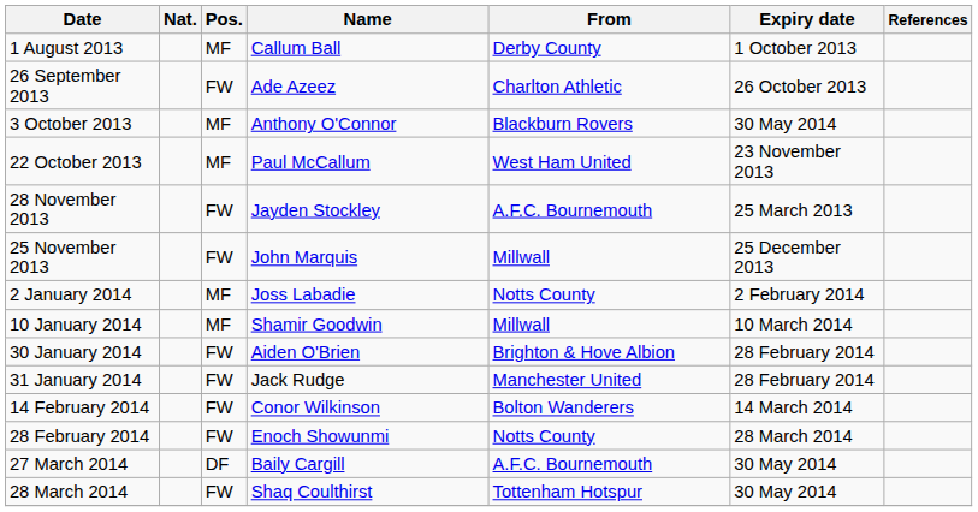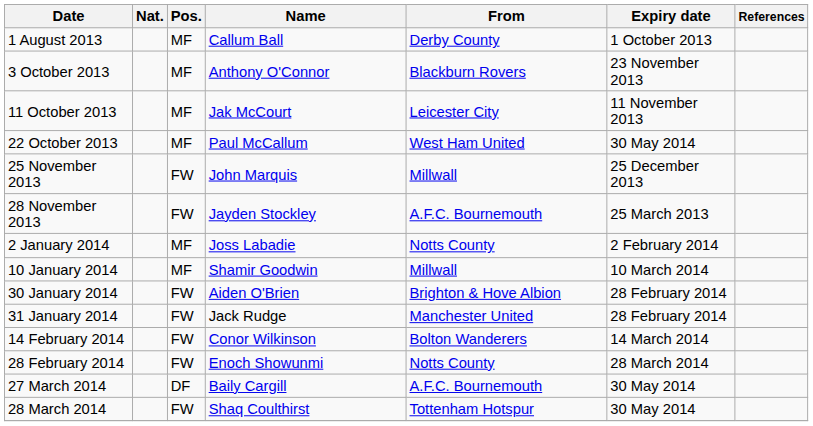- row: 26 September 2013 | FW | Ade Azeez | Charlton Athletic | 26 October 2013
3 October 2013 | Expiry date: 30 May 2014 -> 23 November 2013
+ row: 11 October 2013 | MF | Jak McCourt | Leicester City | 11 November 2013
22 October 2013 | Expiry date: 23 November 2013 -> 30 May 2014
rows swapped: 25 November 2013 <-> 28 November 2013
